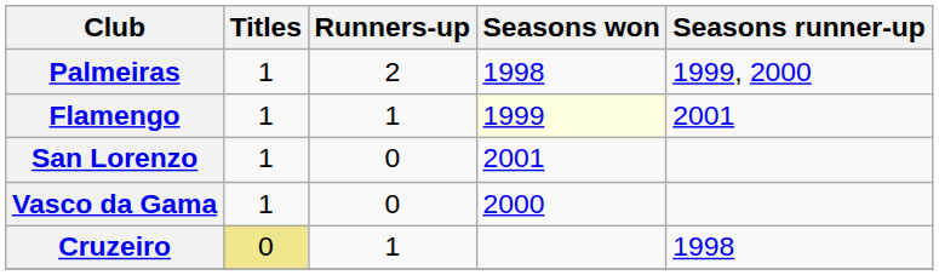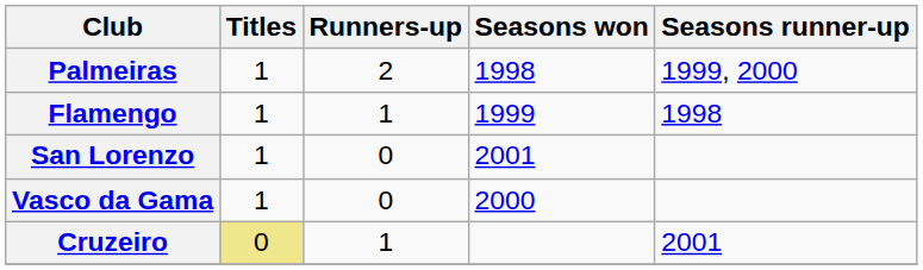Flamengo | Seasons won: lightyellow background -> no background
Flamengo | Seasons runner-up: 2001 -> 1998
Cruzeiro | Seasons runner-up: 1998 -> 2001
